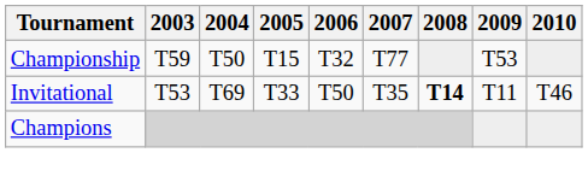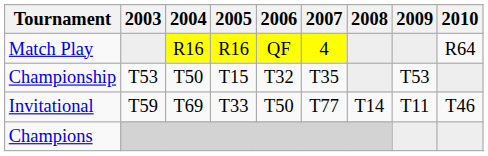+ row: Match Play | R16 | R16 | QF | 4 | R64
Championship | 2003: T59 -> T53
Championship | 2007: T77 -> T35
Invitational | 2003: T53 -> T59
Invitational | 2007: T35 -> T77
Invitational | 2008: bold -> normal
